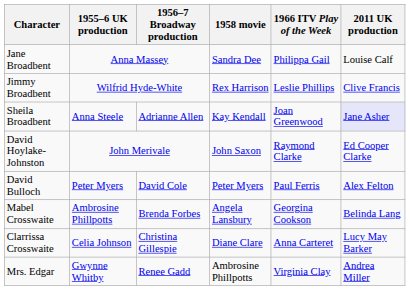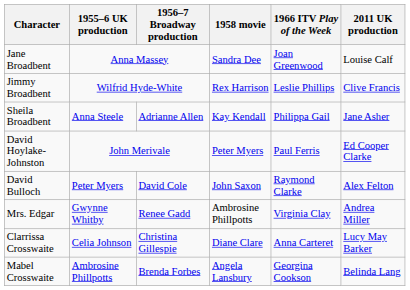Jane Broadbent | 1966 ITV Play of the Week: Philippa Gail -> Joan Greenwood
Sheila Broadbent | 1966 ITV Play of the Week: Joan Greenwood -> Philippa Gail
Sheila Broadbent | 2011 UK production: lavender background -> no background
David Hoylake-Johnston | 1958 movie: John Saxon -> Peter Myers
David Hoylake-Johnston | 1966 ITV Play of the Week: Raymond Clarke -> Paul Ferris
David Bulloch | 1958 movie: Peter Myers -> John Saxon
David Bulloch | 1966 ITV Play of the Week: Paul Ferris -> Raymond Clarke
rows swapped: Mabel Crosswaite <-> Mrs. Edgar
